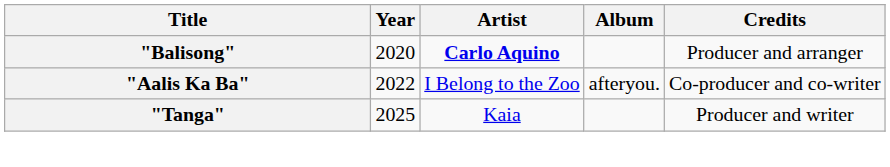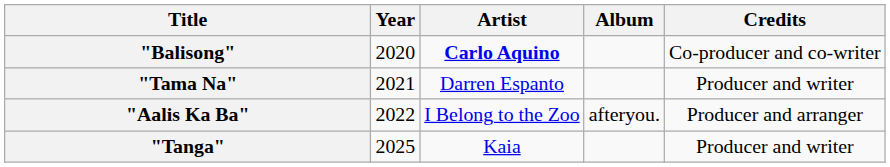"Balisong" | Credits: Producer and arranger -> Co-producer and co-writer
+ row: "Tama Na" | 2021 | Darren Espanto | Producer and writer
"Aalis Ka Ba" | Credits: Co-producer and co-writer -> Producer and arranger
